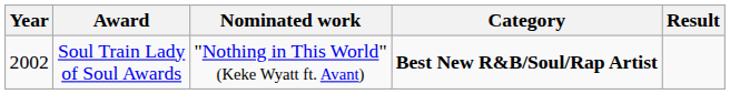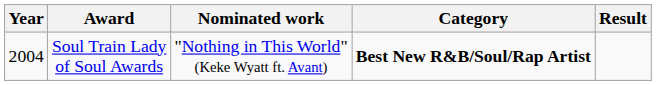Soul Train Lady of Soul Awards | Year: 2002 -> 2004
